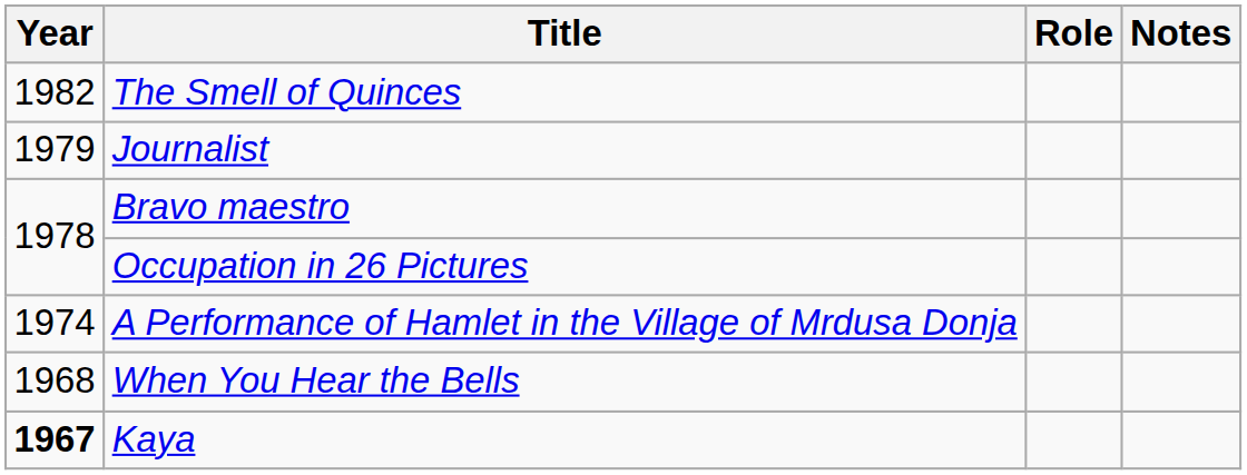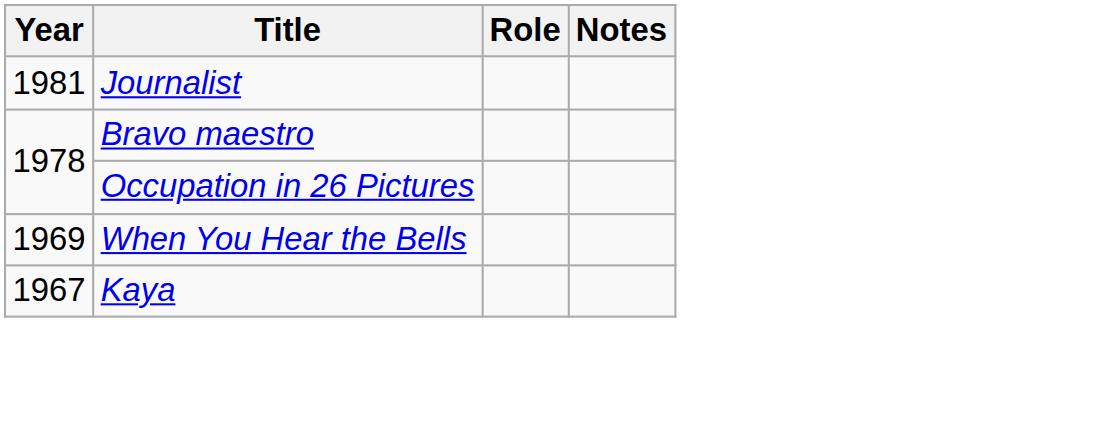- row: 1982 | The Smell of Quinces
Journalist | Year: 1979 -> 1981
- row: 1974 | A Performance of Hamlet in the Village of Mrdusa Donja
When You Hear the Bells | Year: 1968 -> 1969
Kaya | Year: bold -> normal
